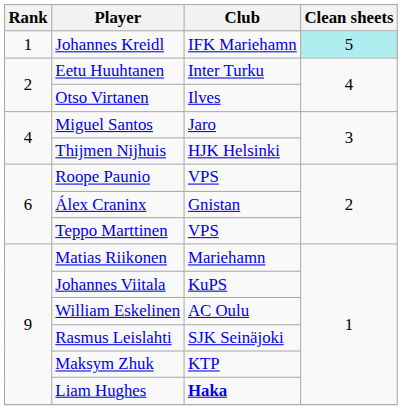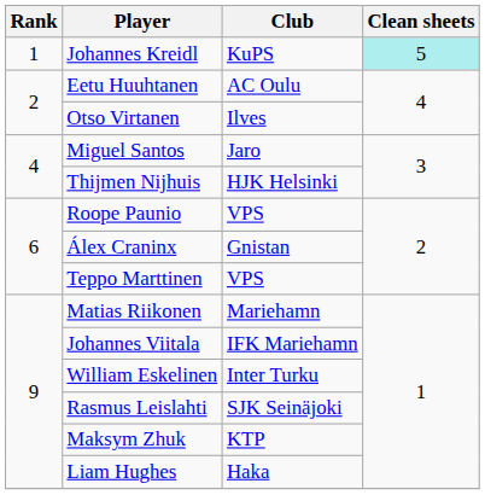Johannes Kreidl | Club: IFK Mariehamn -> KuPS
Eetu Huuhtanen | Club: Inter Turku -> AC Oulu
Johannes Viitala | Club: KuPS -> IFK Mariehamn
William Eskelinen | Club: AC Oulu -> Inter Turku
Liam Hughes | Club: bold -> normal
